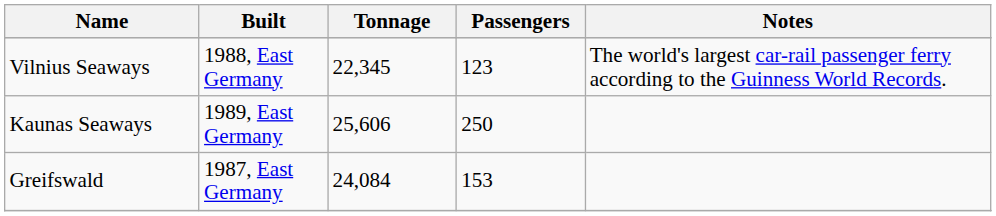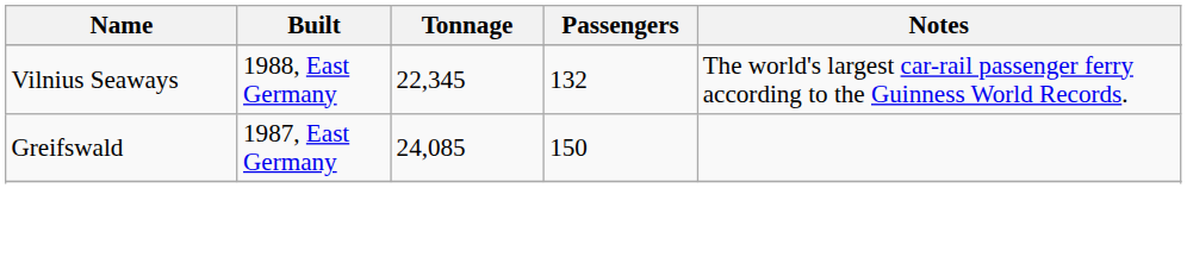Vilnius Seaways | Passengers: 123 -> 132
- row: Kaunas Seaways | 1989, East Germany | 25,606 | 250
Greifswald | Tonnage: 24,084 -> 24,085
Greifswald | Passengers: 153 -> 150
